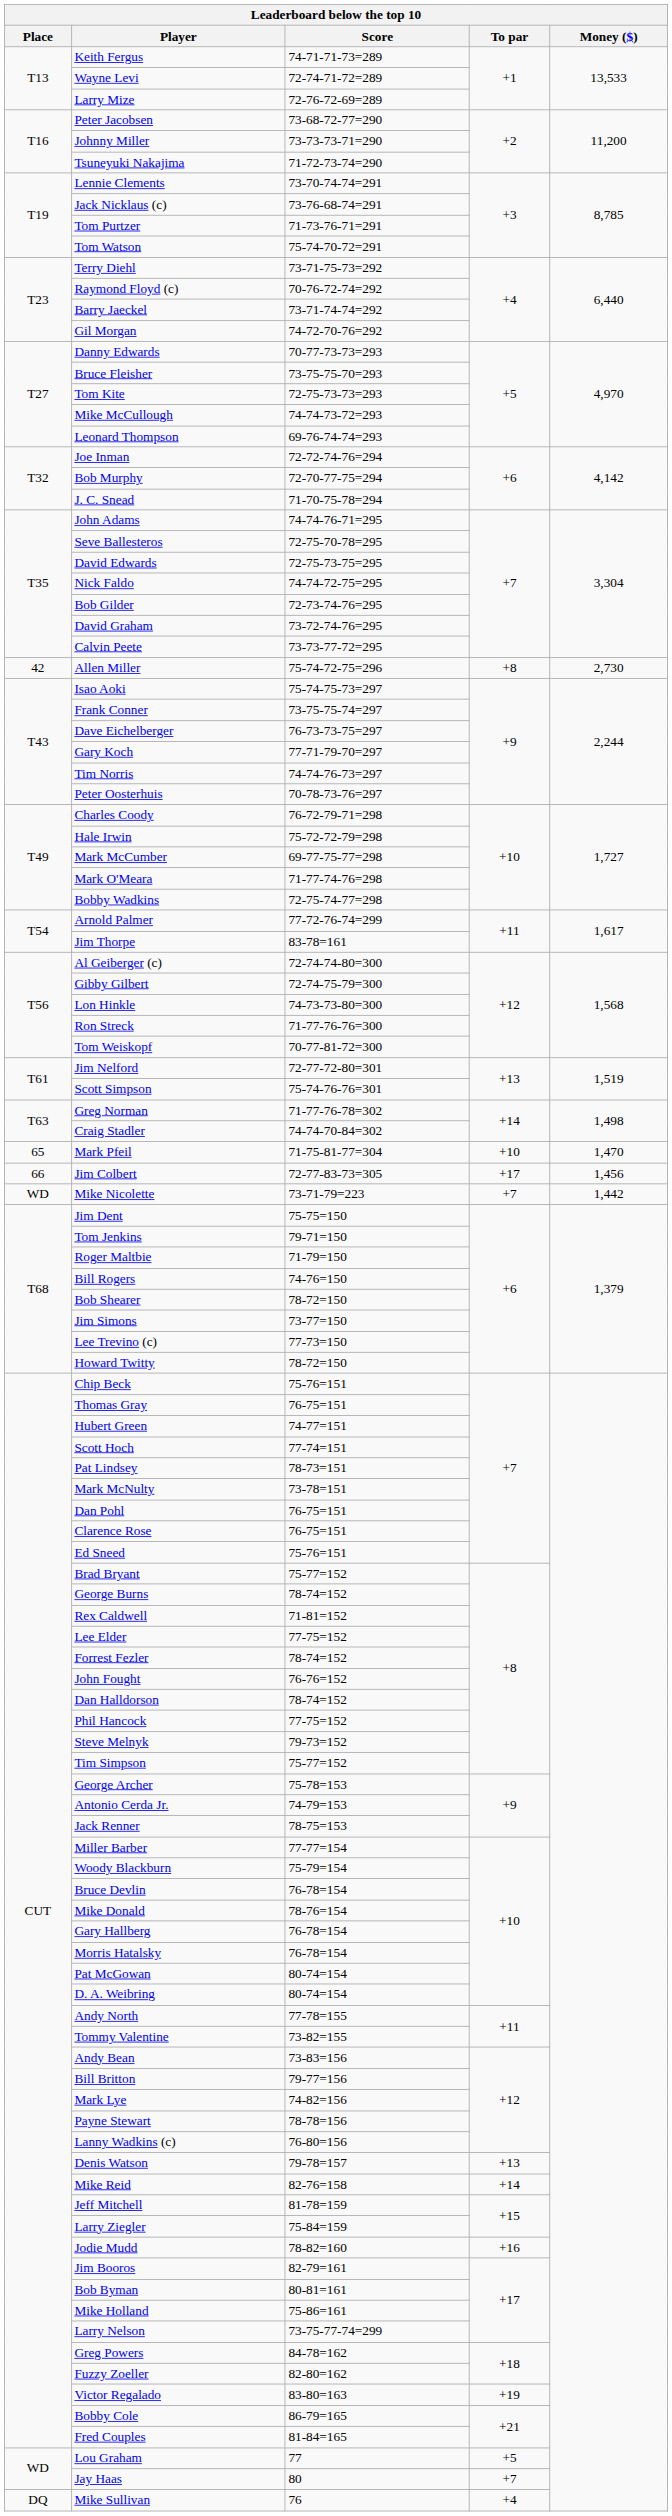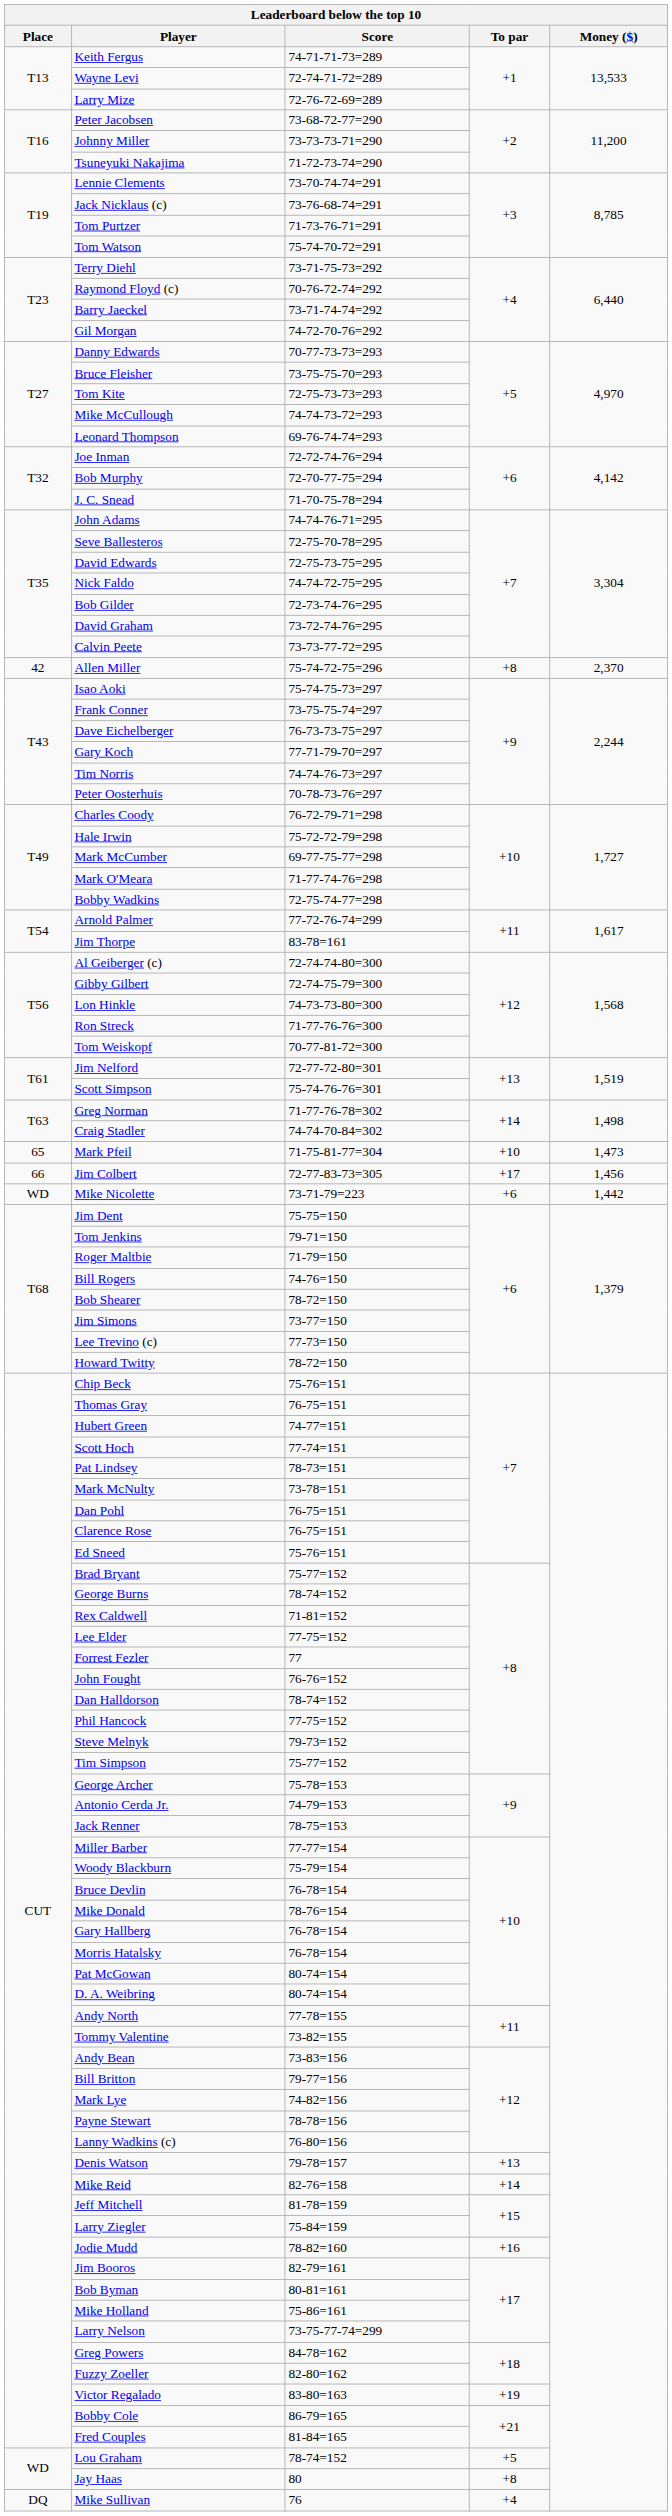Allen Miller | Money ($): 2,730 -> 2,370
Mark Pfeil | Money ($): 1,470 -> 1,473
Mike Nicolette | To par: +7 -> +6
Forrest Fezler | Score: 78-74=152 -> 77
Lou Graham | Score: 77 -> 78-74=152
Jay Haas | To par: +7 -> +8
